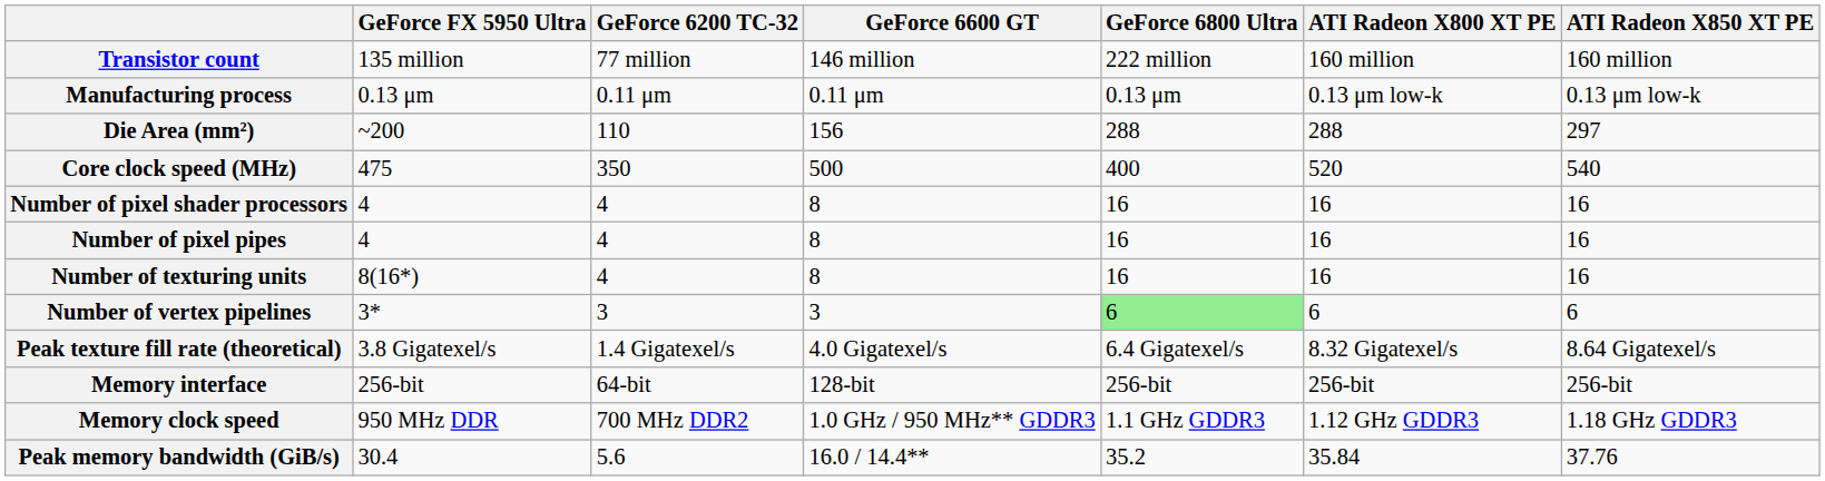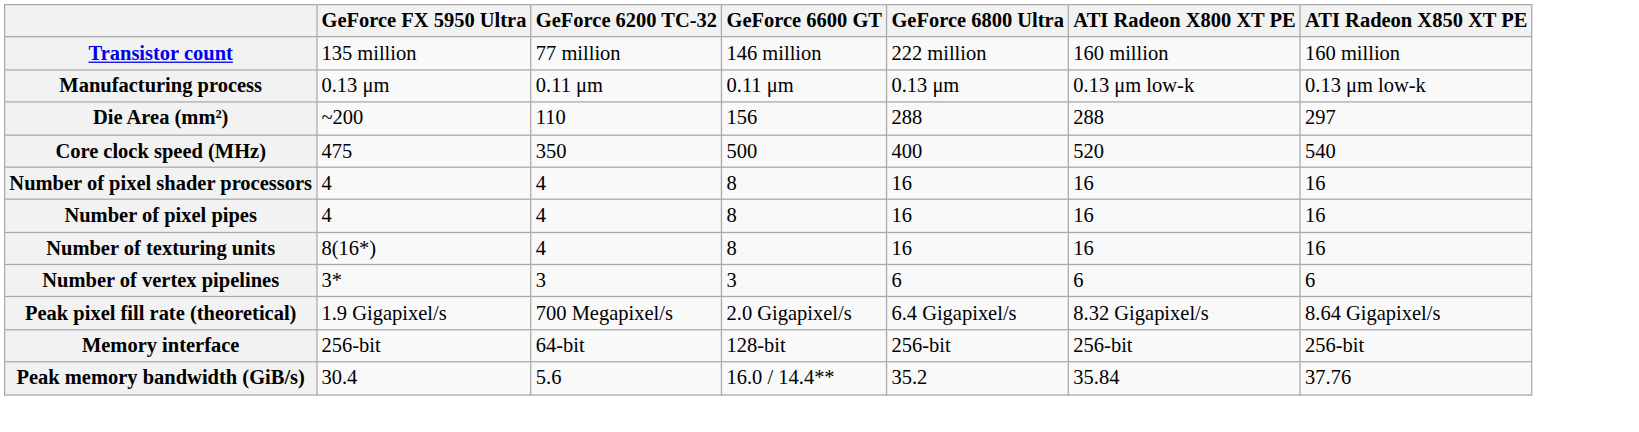Number of vertex pipelines | GeForce 6800 Ultra: lightgreen background -> no background
+ row: Peak pixel fill rate (theoretical) | 1.9 Gigapixel/s | 700 Megapixel/s | 2.0 Gigapixel/s | 6.4 Gigapixel/s | 8.32 Gigapixel/s | 8.64 Gigapixel/s
- row: Peak texture fill rate (theoretical) | 3.8 Gigatexel/s | 1.4 Gigatexel/s | 4.0 Gigatexel/s | 6.4 Gigatexel/s | 8.32 Gigatexel/s | 8.64 Gigatexel/s
- row: Memory clock speed | 950 MHz DDR | 700 MHz DDR2 | 1.0 GHz / 950 MHz** GDDR3 | 1.1 GHz GDDR3 | 1.12 GHz GDDR3 | 1.18 GHz GDDR3
